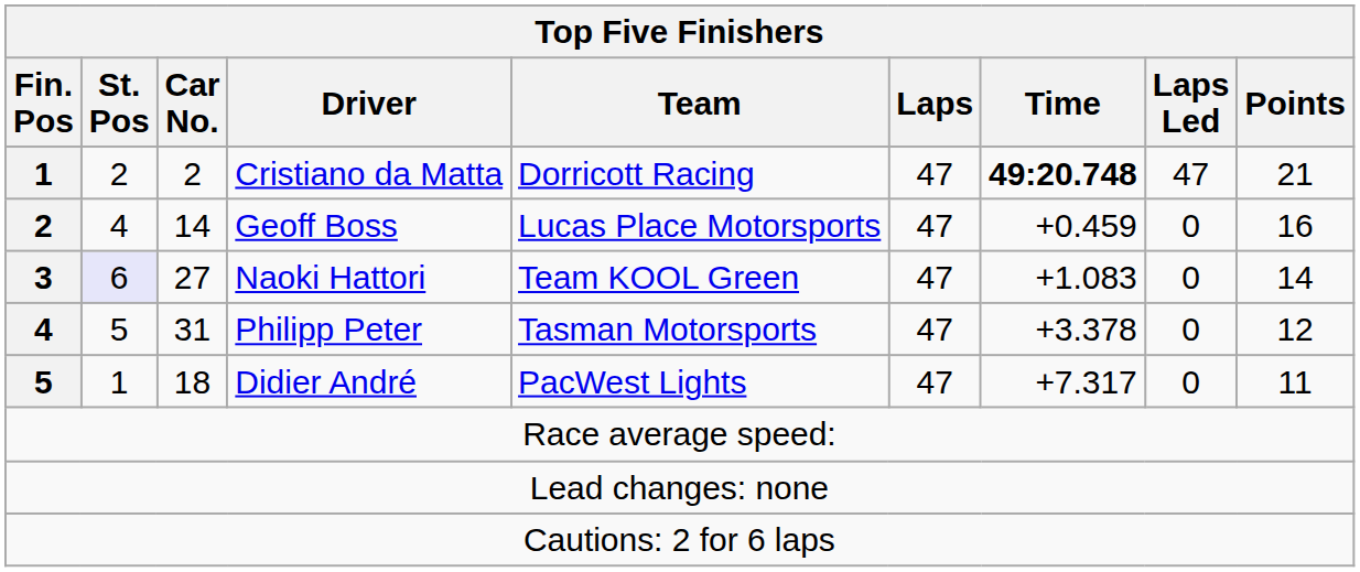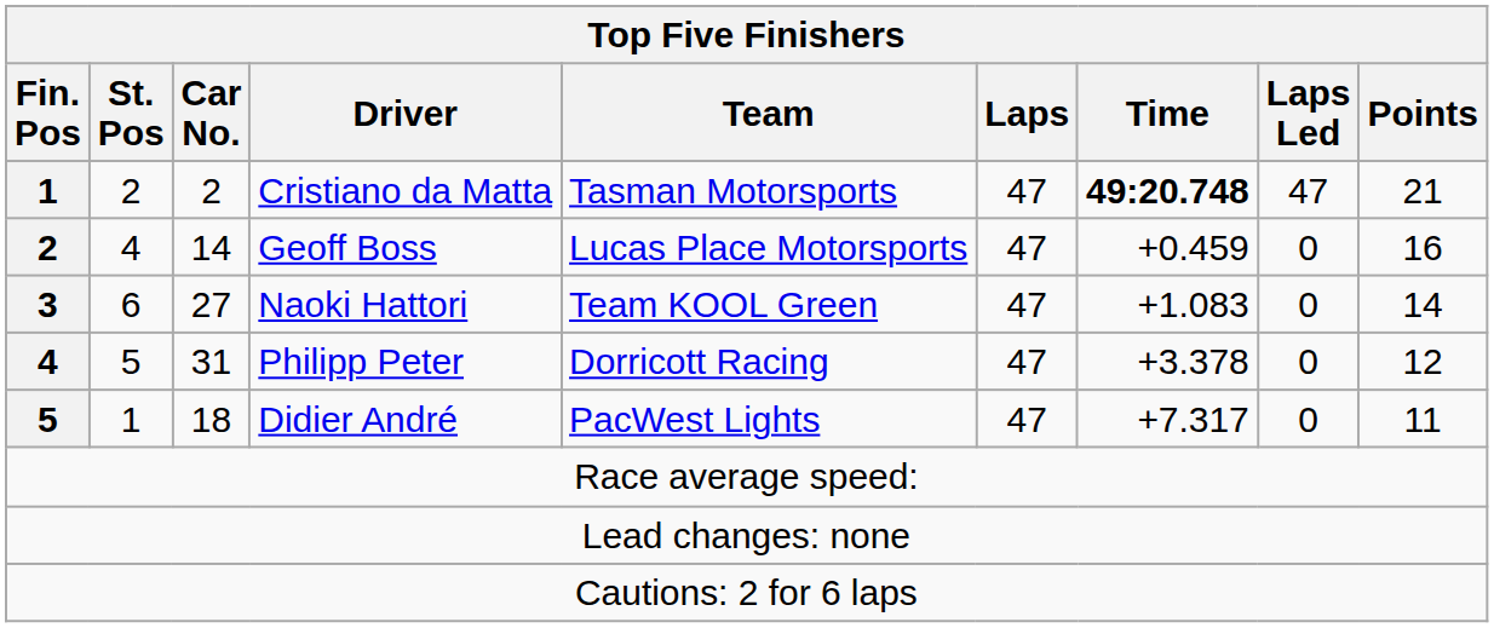Cristiano da Matta | Team: Dorricott Racing -> Tasman Motorsports
Naoki Hattori | St. Pos: lavender background -> no background
Philipp Peter | Team: Tasman Motorsports -> Dorricott Racing
